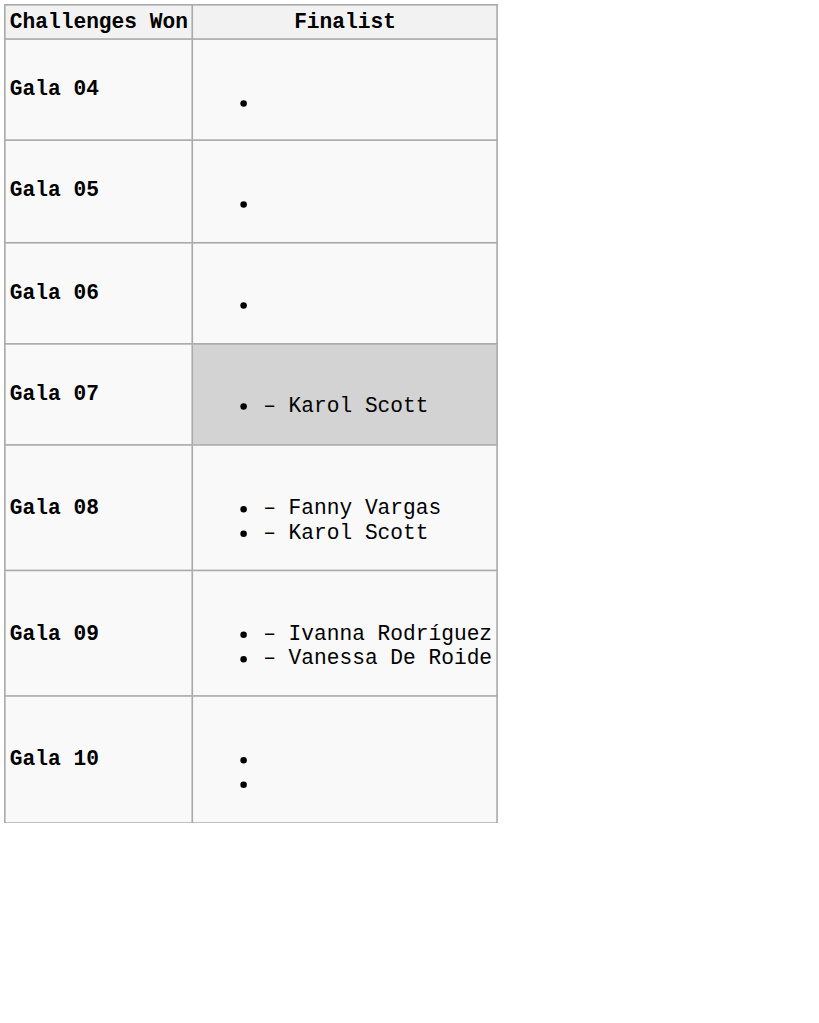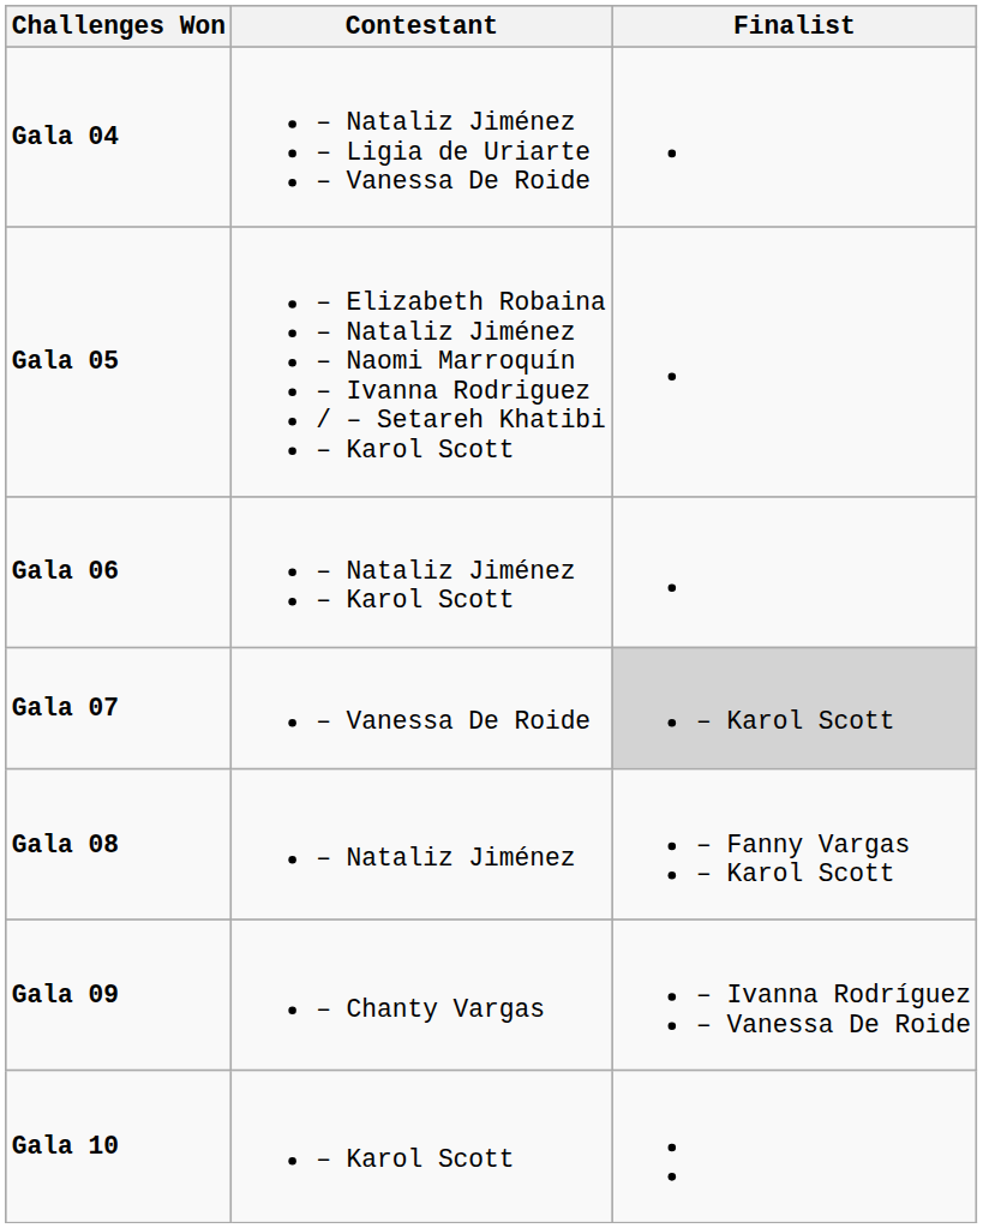+ column: Contestant | – Nataliz Jiménez – Ligia de Uriarte – Vanessa De Roide | – Elizabeth Robaina – Nataliz Jiménez – Naomi Marroquín – Ivanna Rodriguez / – Setareh Khatibi – Karol Scott | – Nataliz Jiménez – Karol Scott | – Vanessa De Roide | – Nataliz Jiménez | – Chanty Vargas | – Karol Scott
